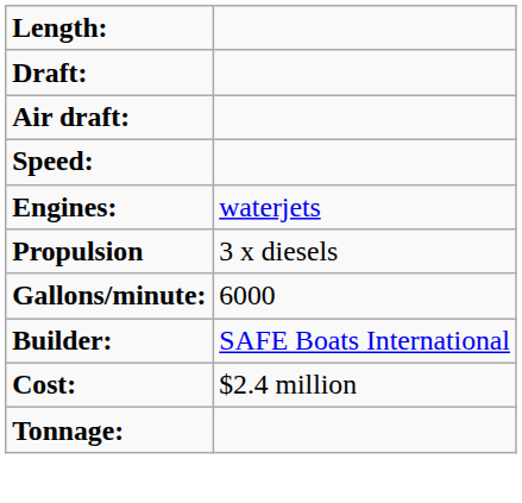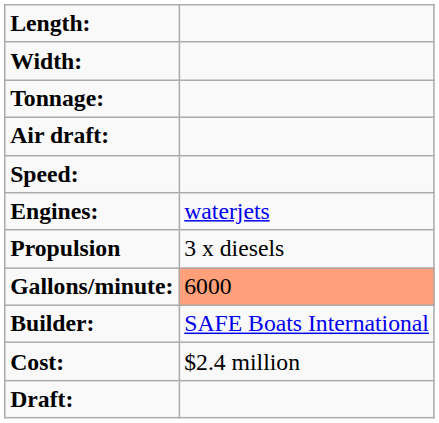+ row: Width:
rows swapped: Draft: <-> Tonnage:
Gallons/minute: | column 2: no background -> lightsalmon background
